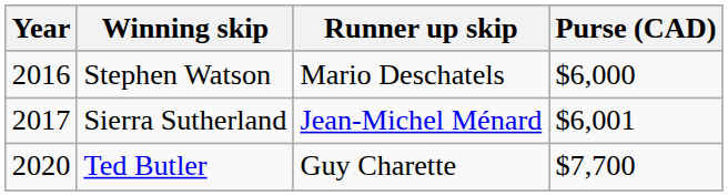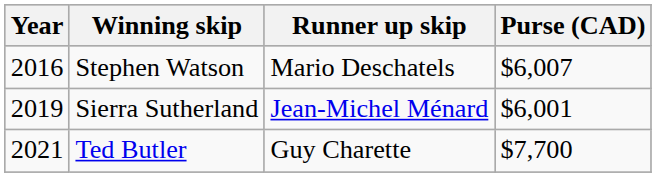Stephen Watson | Purse (CAD): $6,000 -> $6,007
Sierra Sutherland | Year: 2017 -> 2019
Ted Butler | Year: 2020 -> 2021
